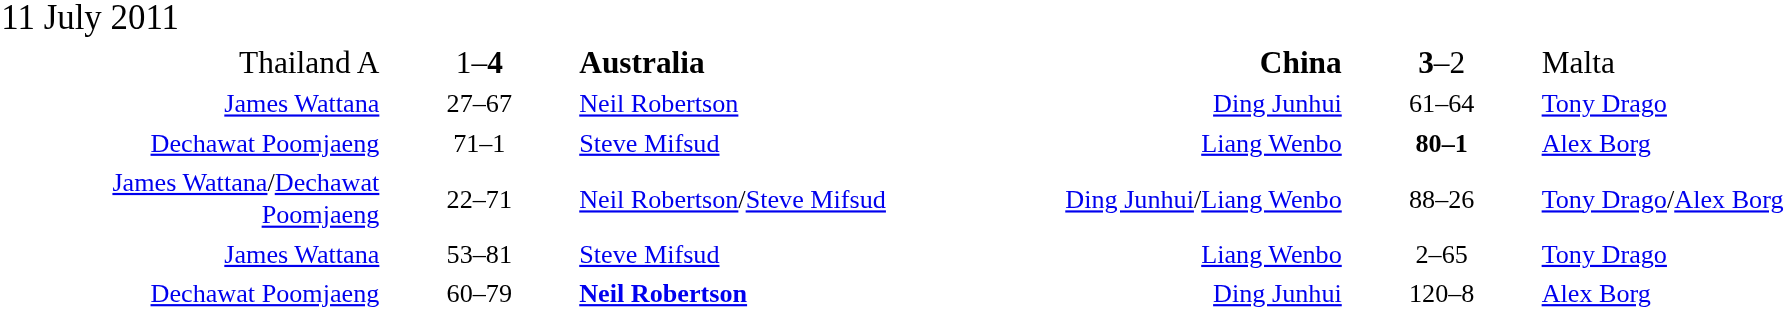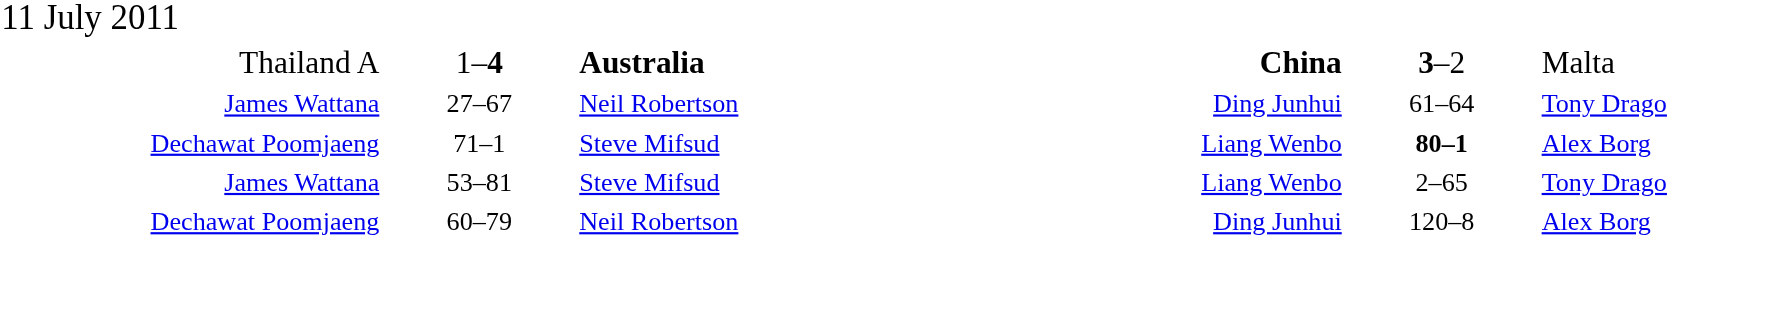- row: James Wattana/Dechawat Poomjaeng | 22–71 | Neil Robertson/Steve Mifsud | Ding Junhui/Liang Wenbo | 88–26 | Tony Drago/Alex Borg
60–79 | column 3: bold -> normal
